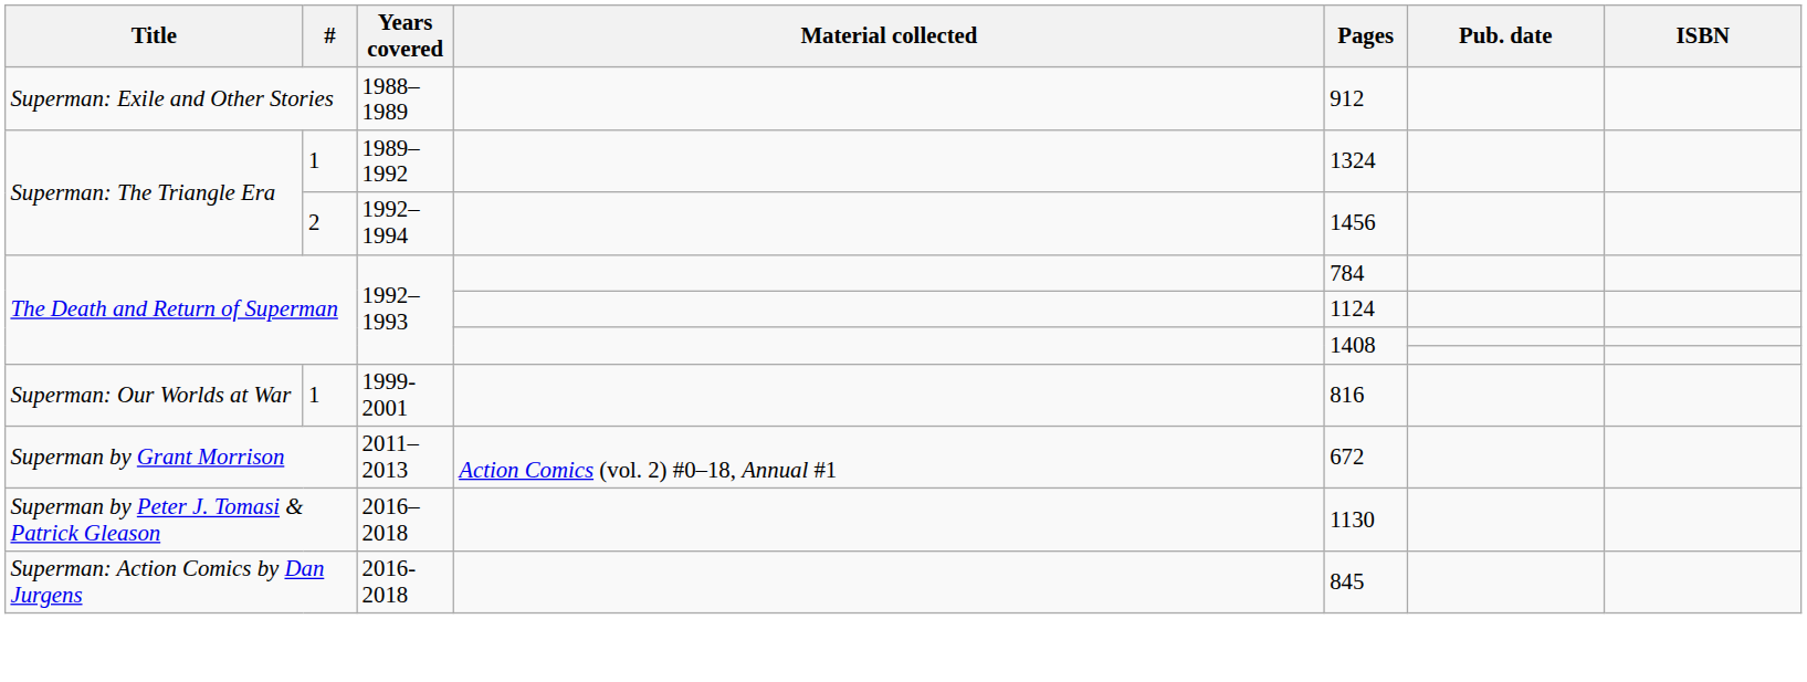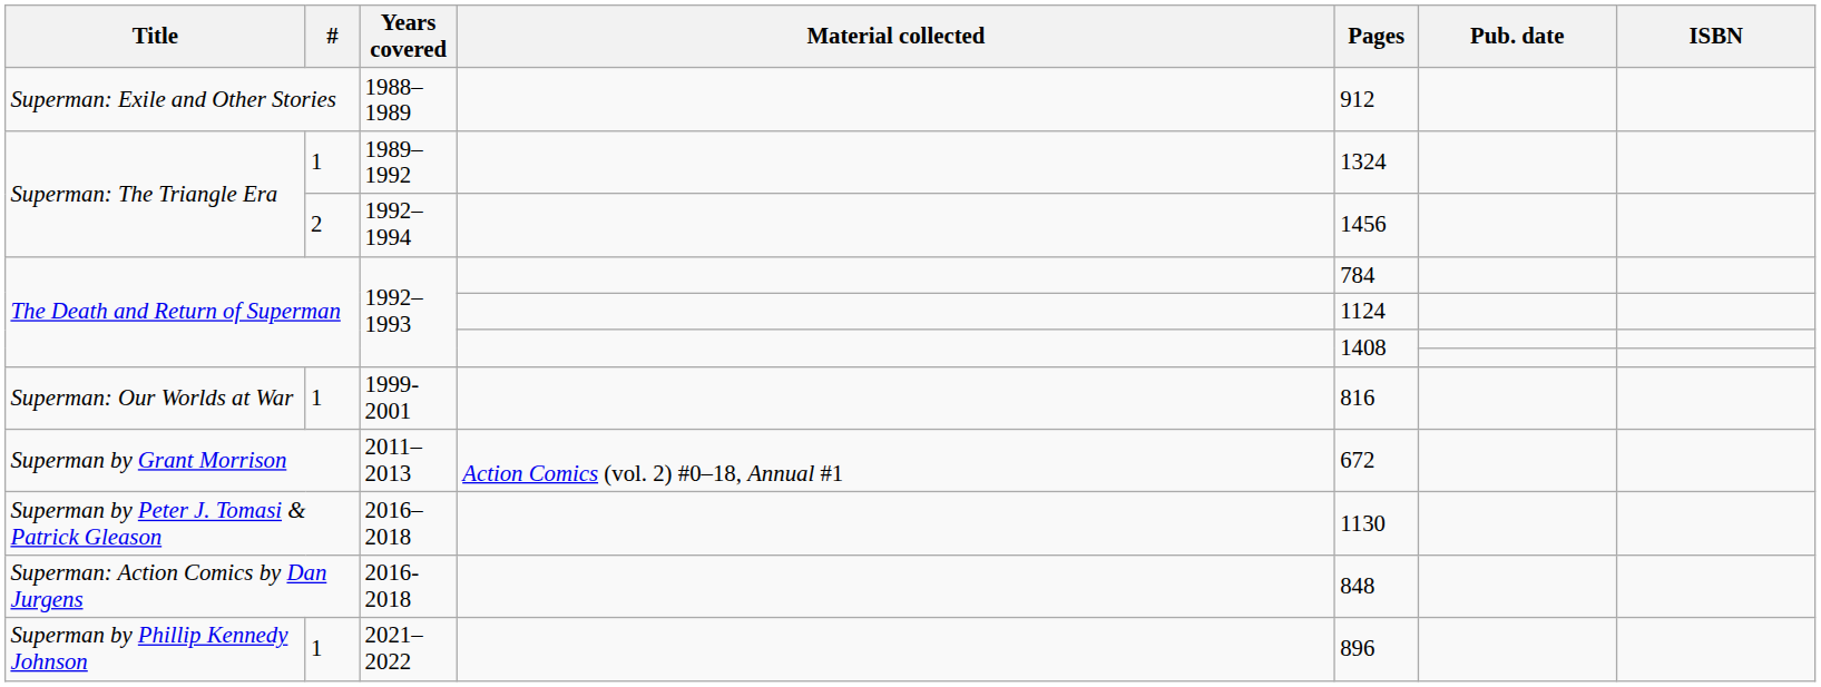2016-2018 | Pages: 845 -> 848
+ row: Superman by Phillip Kennedy Johnson | 1 | 2021–2022 | 896
